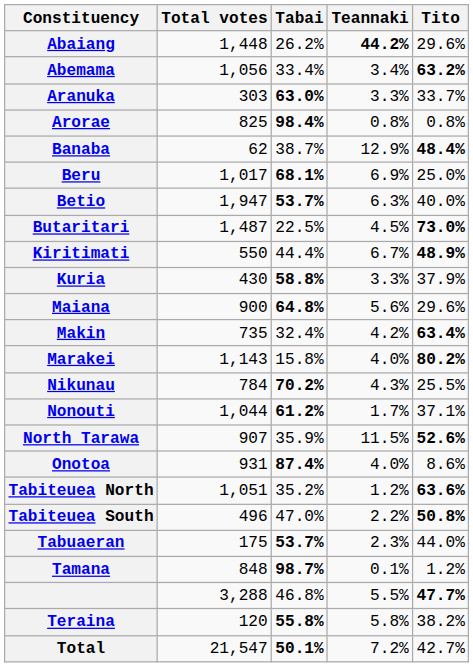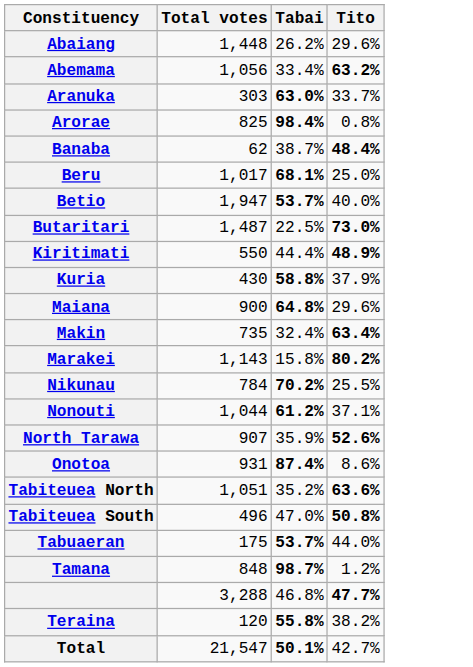- column: Teannaki | 44.2% | 3.4% | 3.3% | 0.8% | 12.9% | 6.9% | 6.3% | 4.5% | 6.7% | 3.3% | 5.6% | 4.2% | 4.0% | 4.3% | 1.7% | 11.5% | 4.0% | 1.2% | 2.2% | 2.3% | 0.1% | 5.5% | 5.8% | 7.2%
